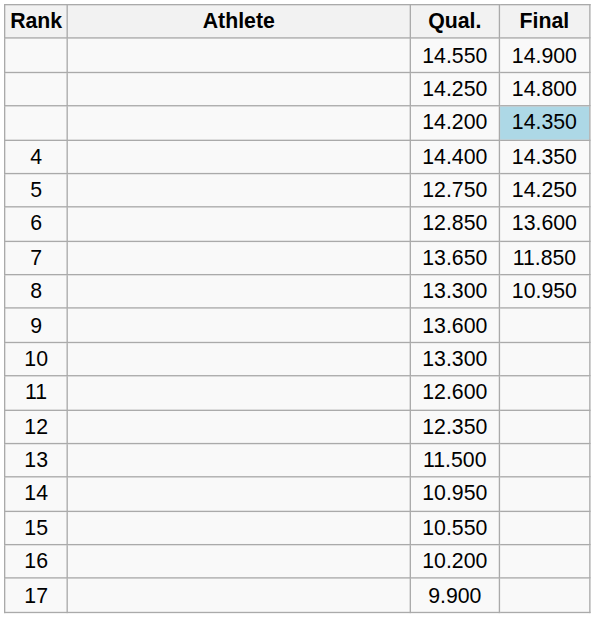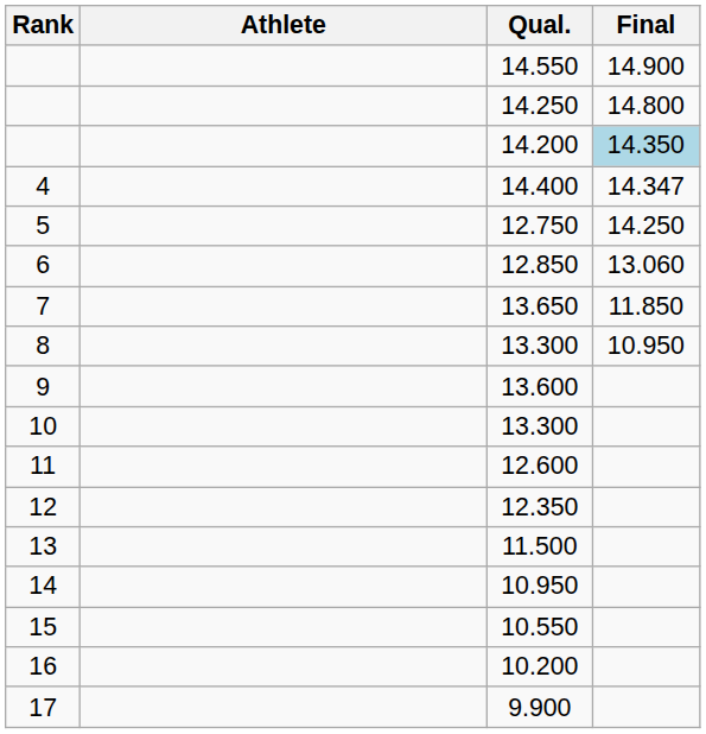14.400 | Final: 14.350 -> 14.347
12.850 | Final: 13.600 -> 13.060
